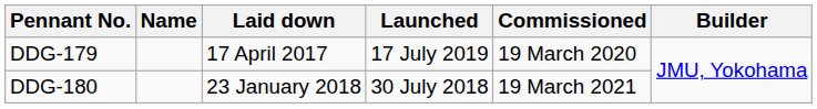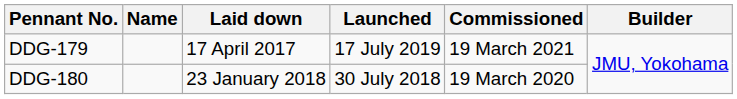DDG-179 | Commissioned: 19 March 2020 -> 19 March 2021
DDG-180 | Commissioned: 19 March 2021 -> 19 March 2020
